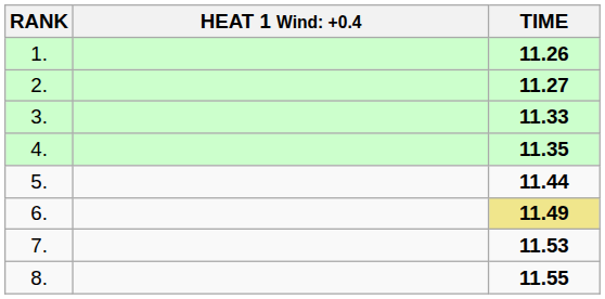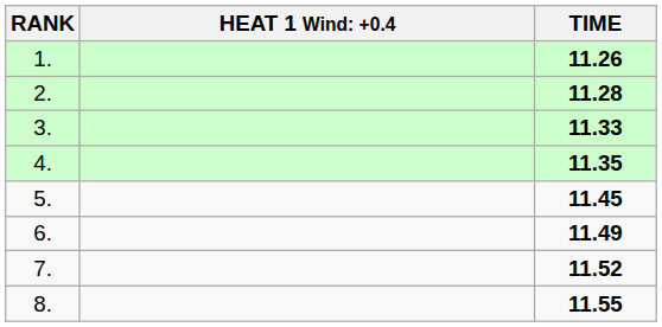2. | TIME: 11.27 -> 11.28
5. | TIME: 11.44 -> 11.45
6. | TIME: khaki background -> no background
7. | TIME: 11.53 -> 11.52
